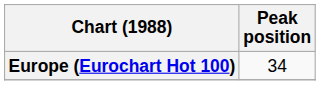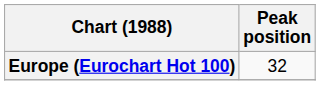Europe (Eurochart Hot 100) | Peak position: 34 -> 32
